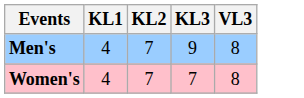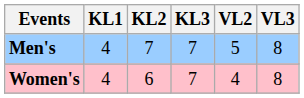+ column: VL2 | 5 | 4
Men's | KL3: 9 -> 7
Women's | KL2: 7 -> 6
